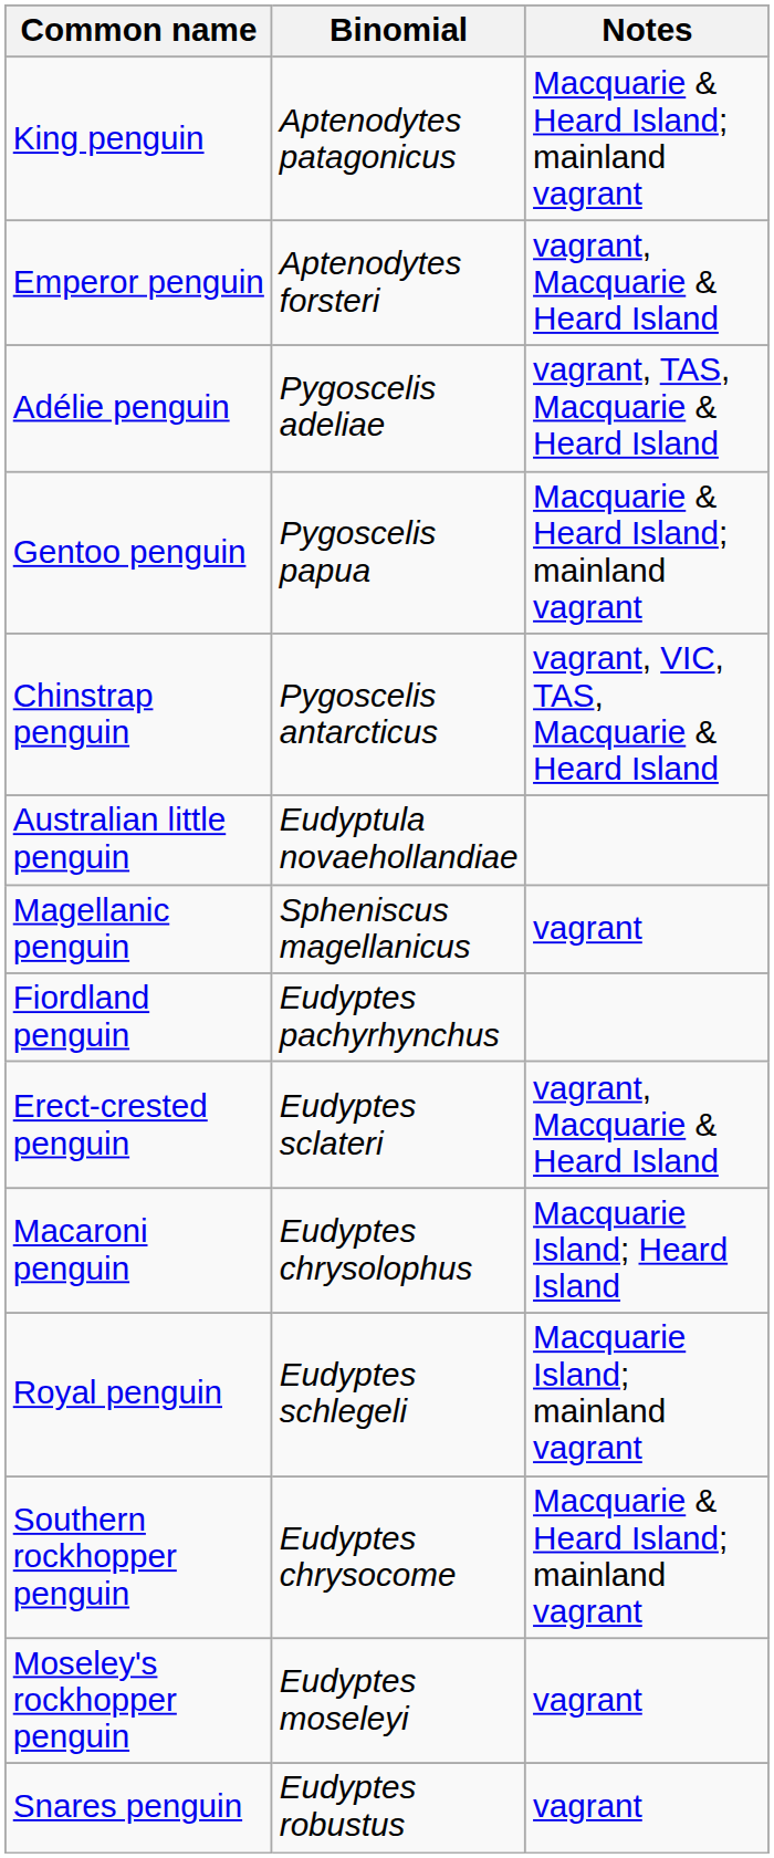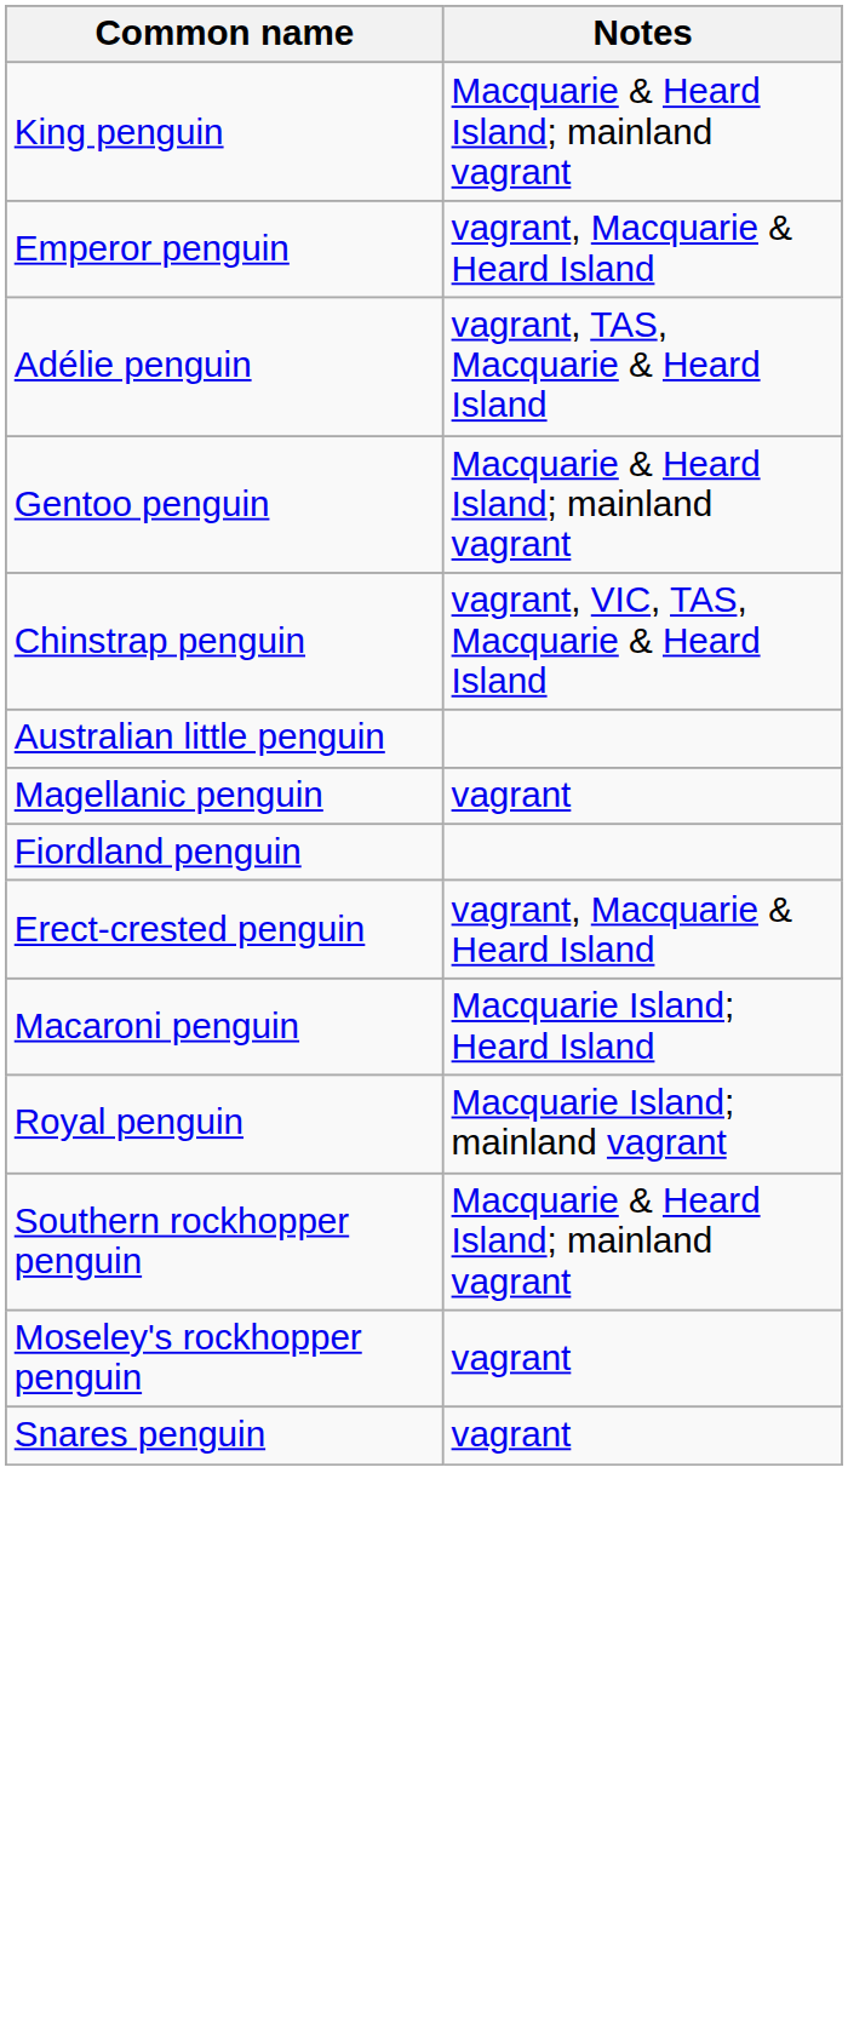- column: Binomial | Aptenodytes patagonicus | Aptenodytes forsteri | Pygoscelis adeliae | Pygoscelis papua | Pygoscelis antarcticus | Eudyptula novaehollandiae | Spheniscus magellanicus | Eudyptes pachyrhynchus | Eudyptes sclateri | Eudyptes chrysolophus | Eudyptes schlegeli | Eudyptes chrysocome | Eudyptes moseleyi | Eudyptes robustus
